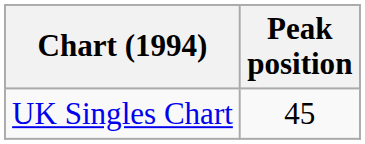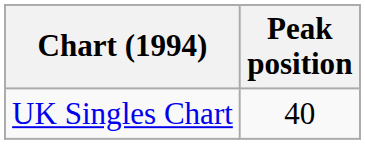UK Singles Chart | Peak position: 45 -> 40
